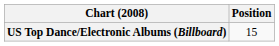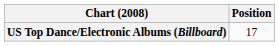US Top Dance/Electronic Albums (Billboard) | Position: 15 -> 17
